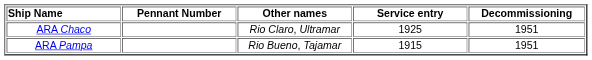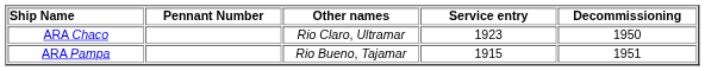ARA Chaco | Service entry: 1925 -> 1923
ARA Chaco | Decommissioning: 1951 -> 1950
